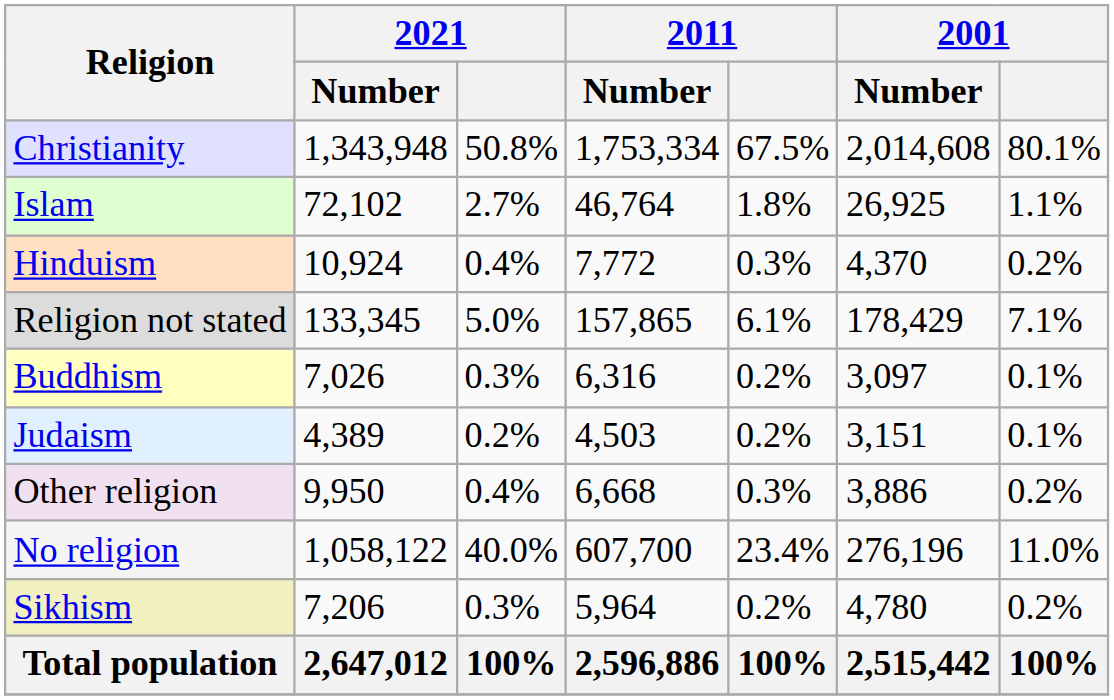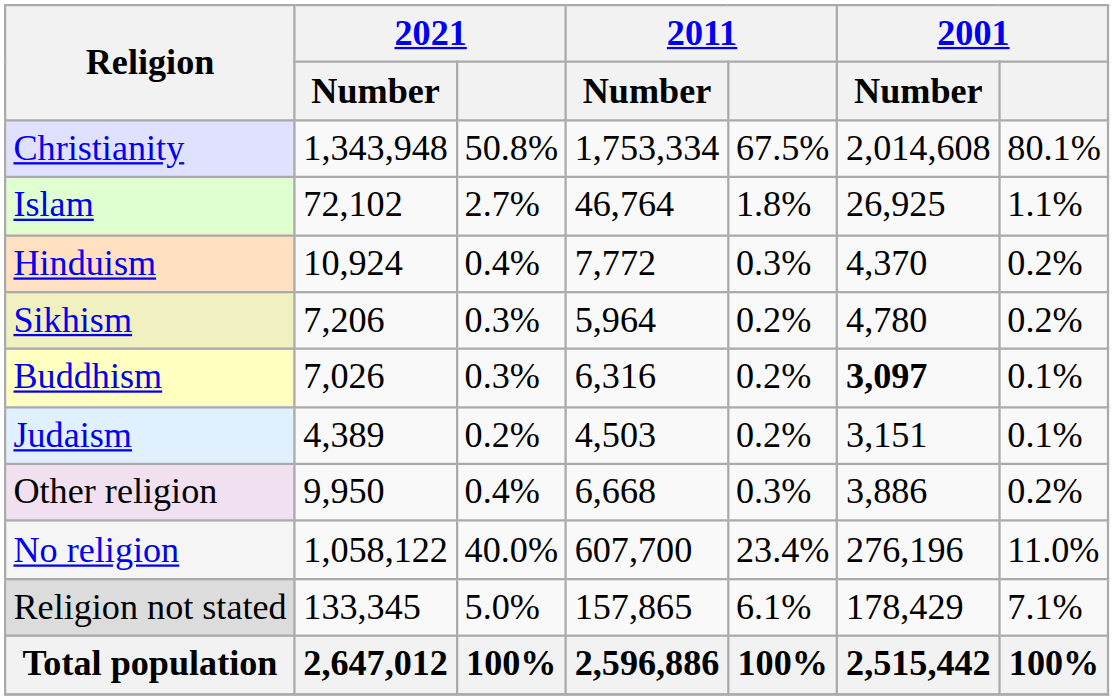rows swapped: Sikhism <-> Religion not stated
Buddhism | 2001 / Number: normal -> bold
